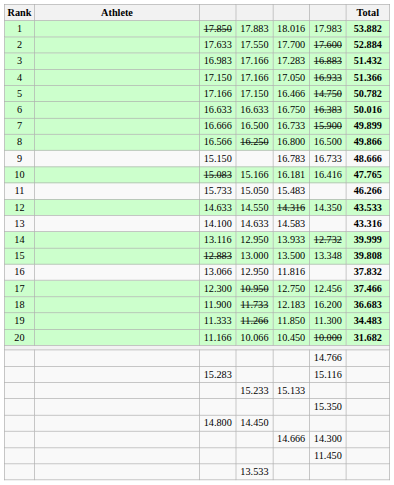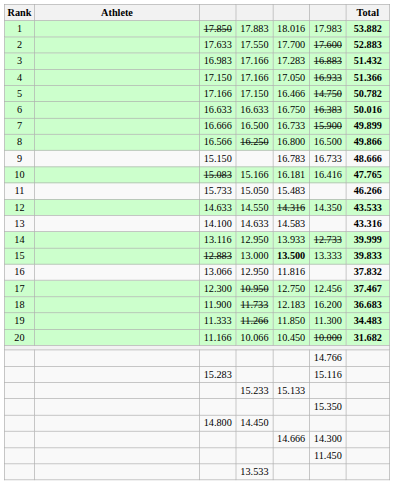17.633 | Total: 52.884 -> 52.883
13.116 | column 6: 12.732 -> 12.733
12.883 | column 5: normal -> bold
12.883 | column 6: 13.348 -> 13.333
12.883 | Total: 39.808 -> 39.833
12.300 | Total: 37.466 -> 37.467
